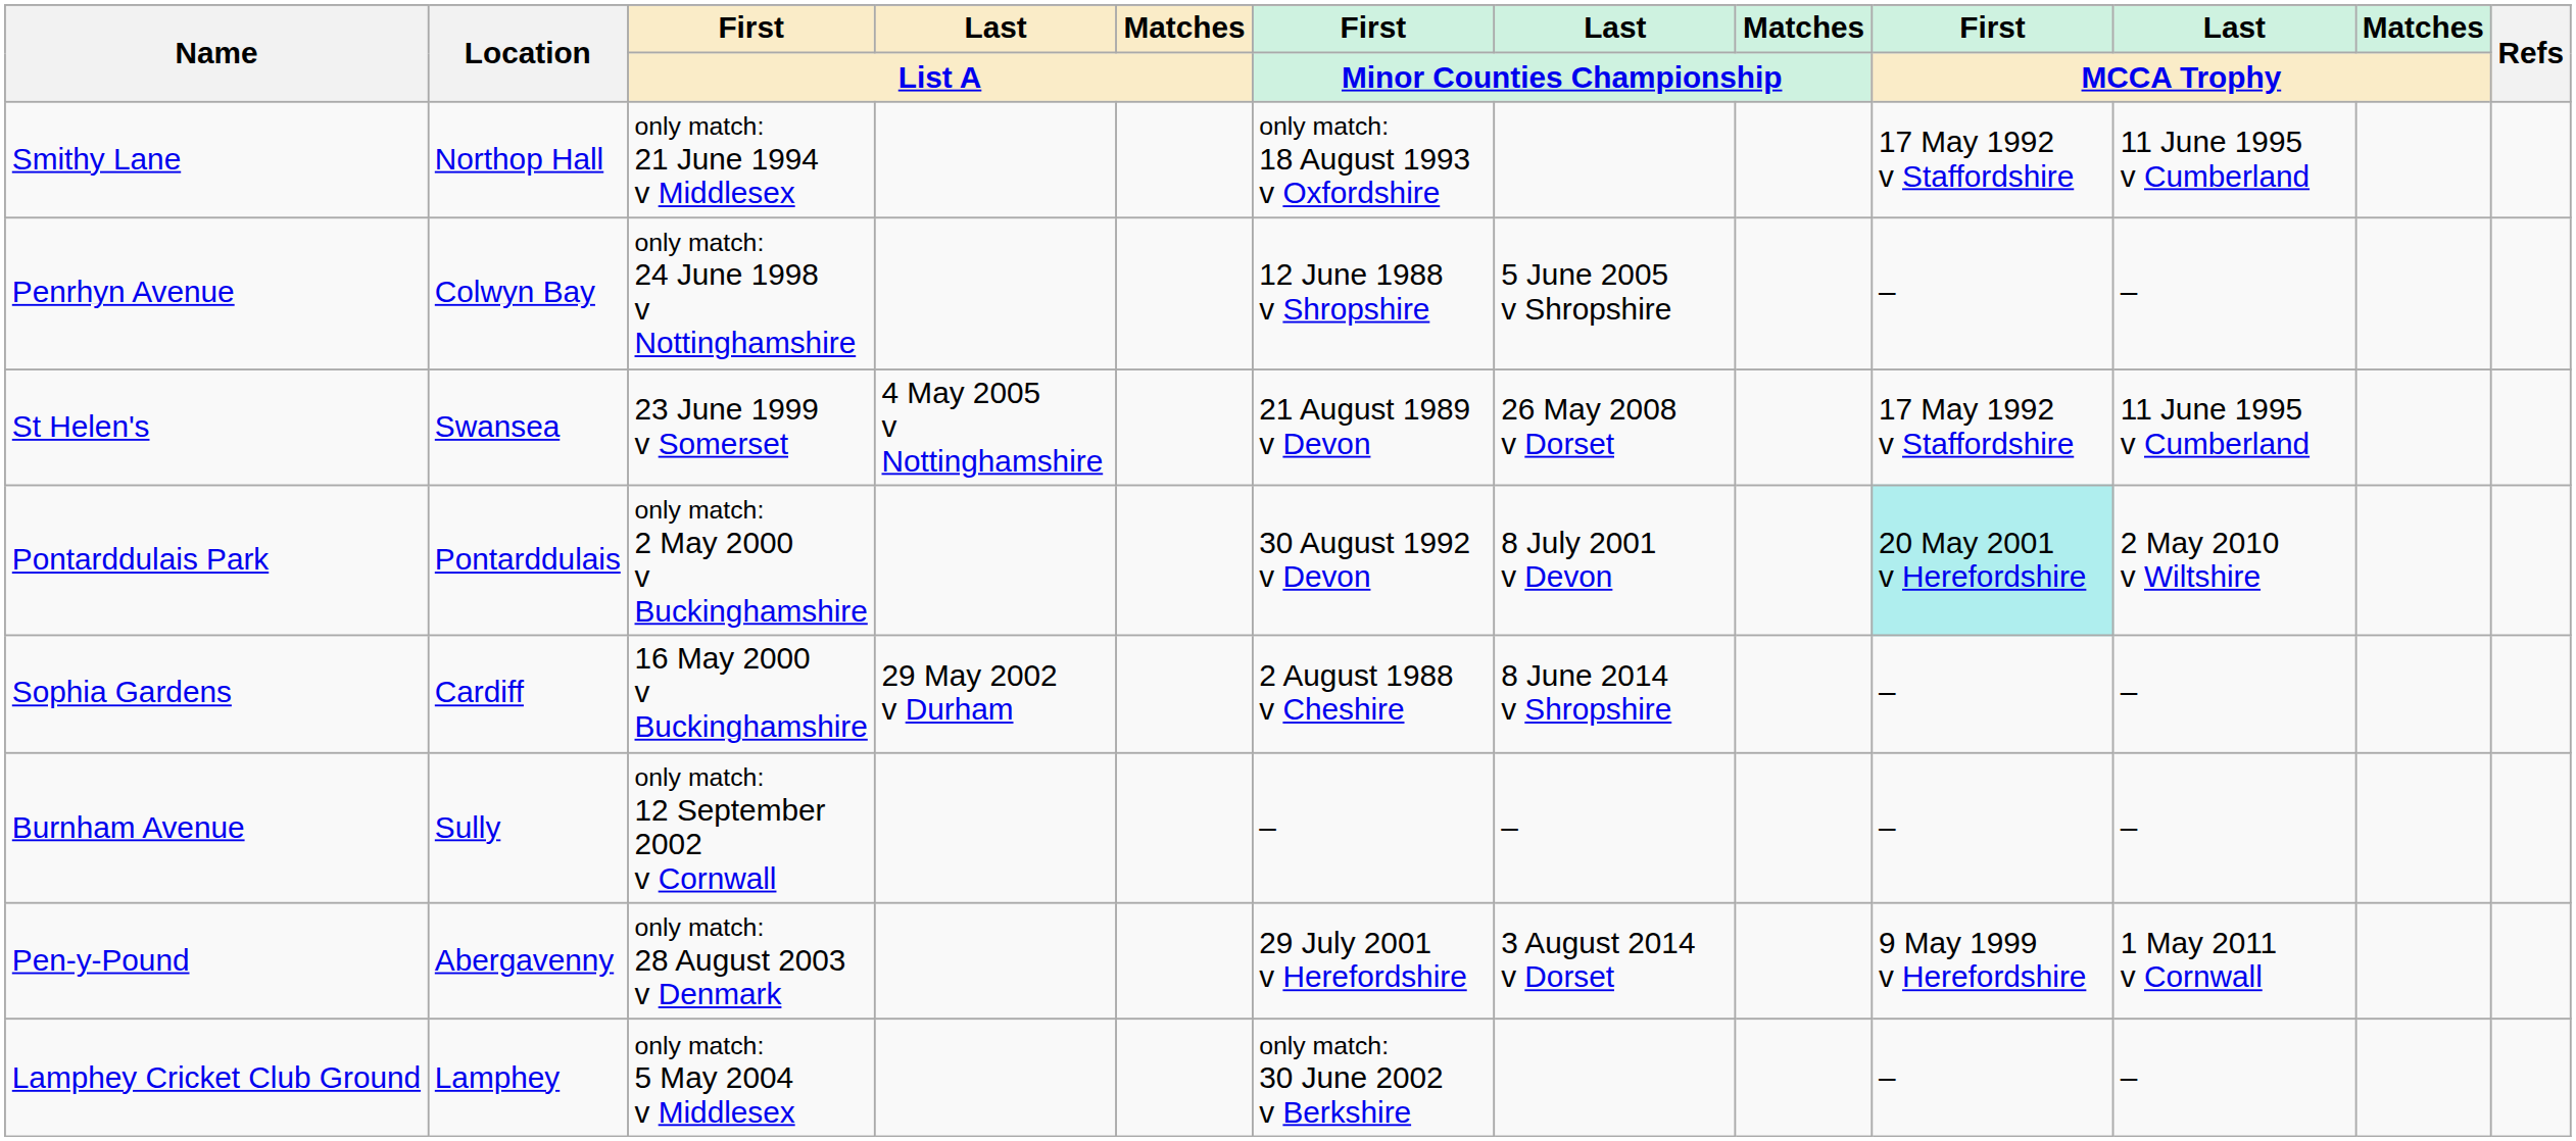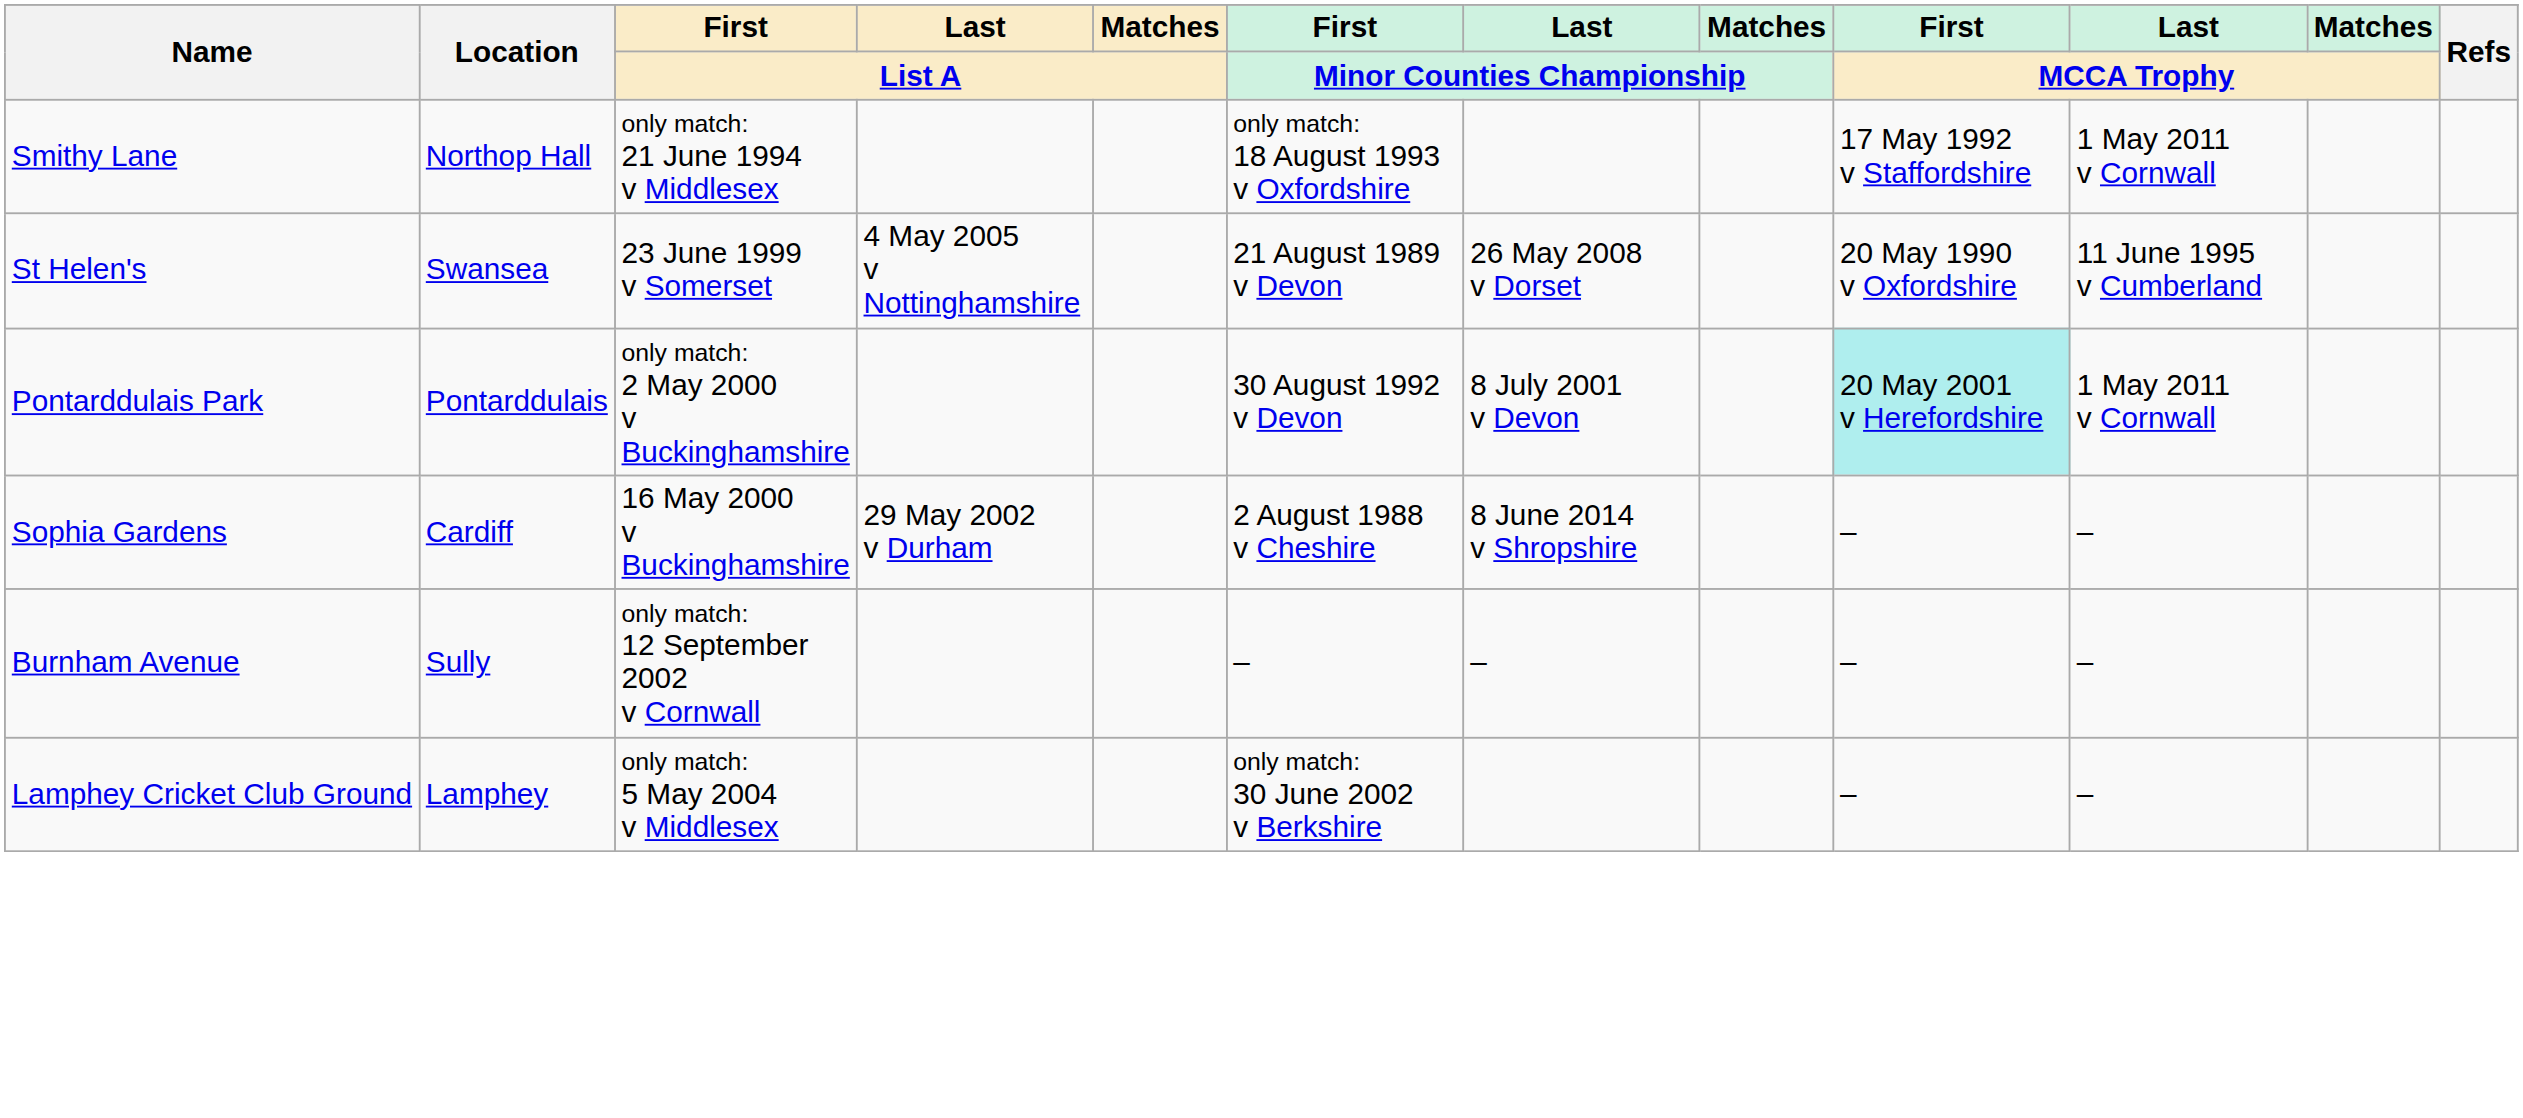Smithy Lane | Last / MCCA Trophy: 11 June 1995 v Cumberland -> 1 May 2011 v Cornwall
- row: Penrhyn Avenue | Colwyn Bay | only match: 24 June 1998 v Nottinghamshire | 12 June 1988 v Shropshire | 5 June 2005 v Shropshire | – | –
St Helen's | First / MCCA Trophy: 17 May 1992 v Staffordshire -> 20 May 1990 v Oxfordshire
Pontarddulais Park | Last / MCCA Trophy: 2 May 2010 v Wiltshire -> 1 May 2011 v Cornwall
- row: Pen-y-Pound | Abergavenny | only match: 28 August 2003 v Denmark | 29 July 2001 v Herefordshire | 3 August 2014 v Dorset | 9 May 1999 v Herefordshire | 1 May 2011 v Cornwall
